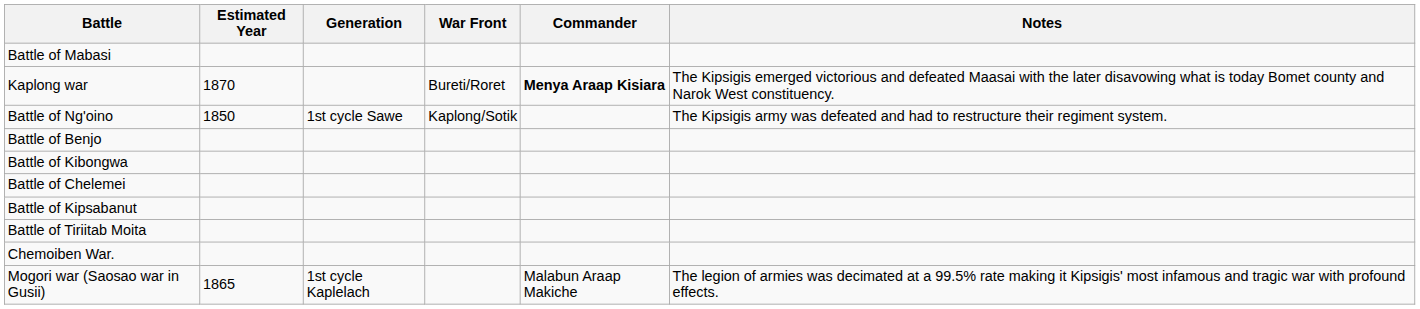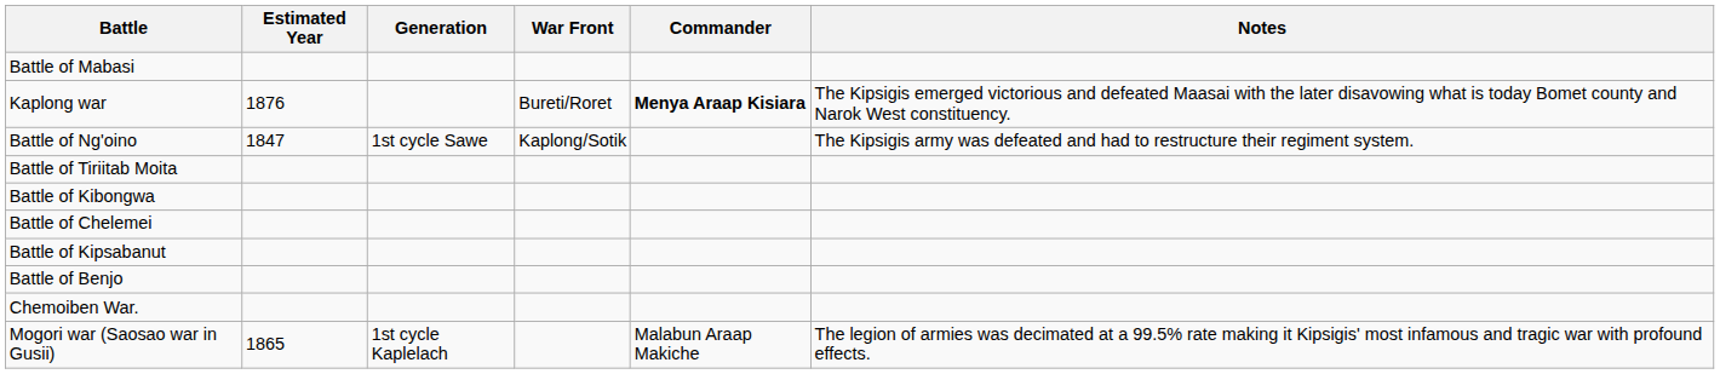Kaplong war | Estimated Year: 1870 -> 1876
Battle of Ng'oino | Estimated Year: 1850 -> 1847
rows swapped: Battle of Tiriitab Moita <-> Battle of Benjo
